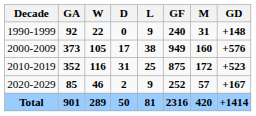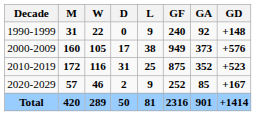columns swapped: M <-> GA
